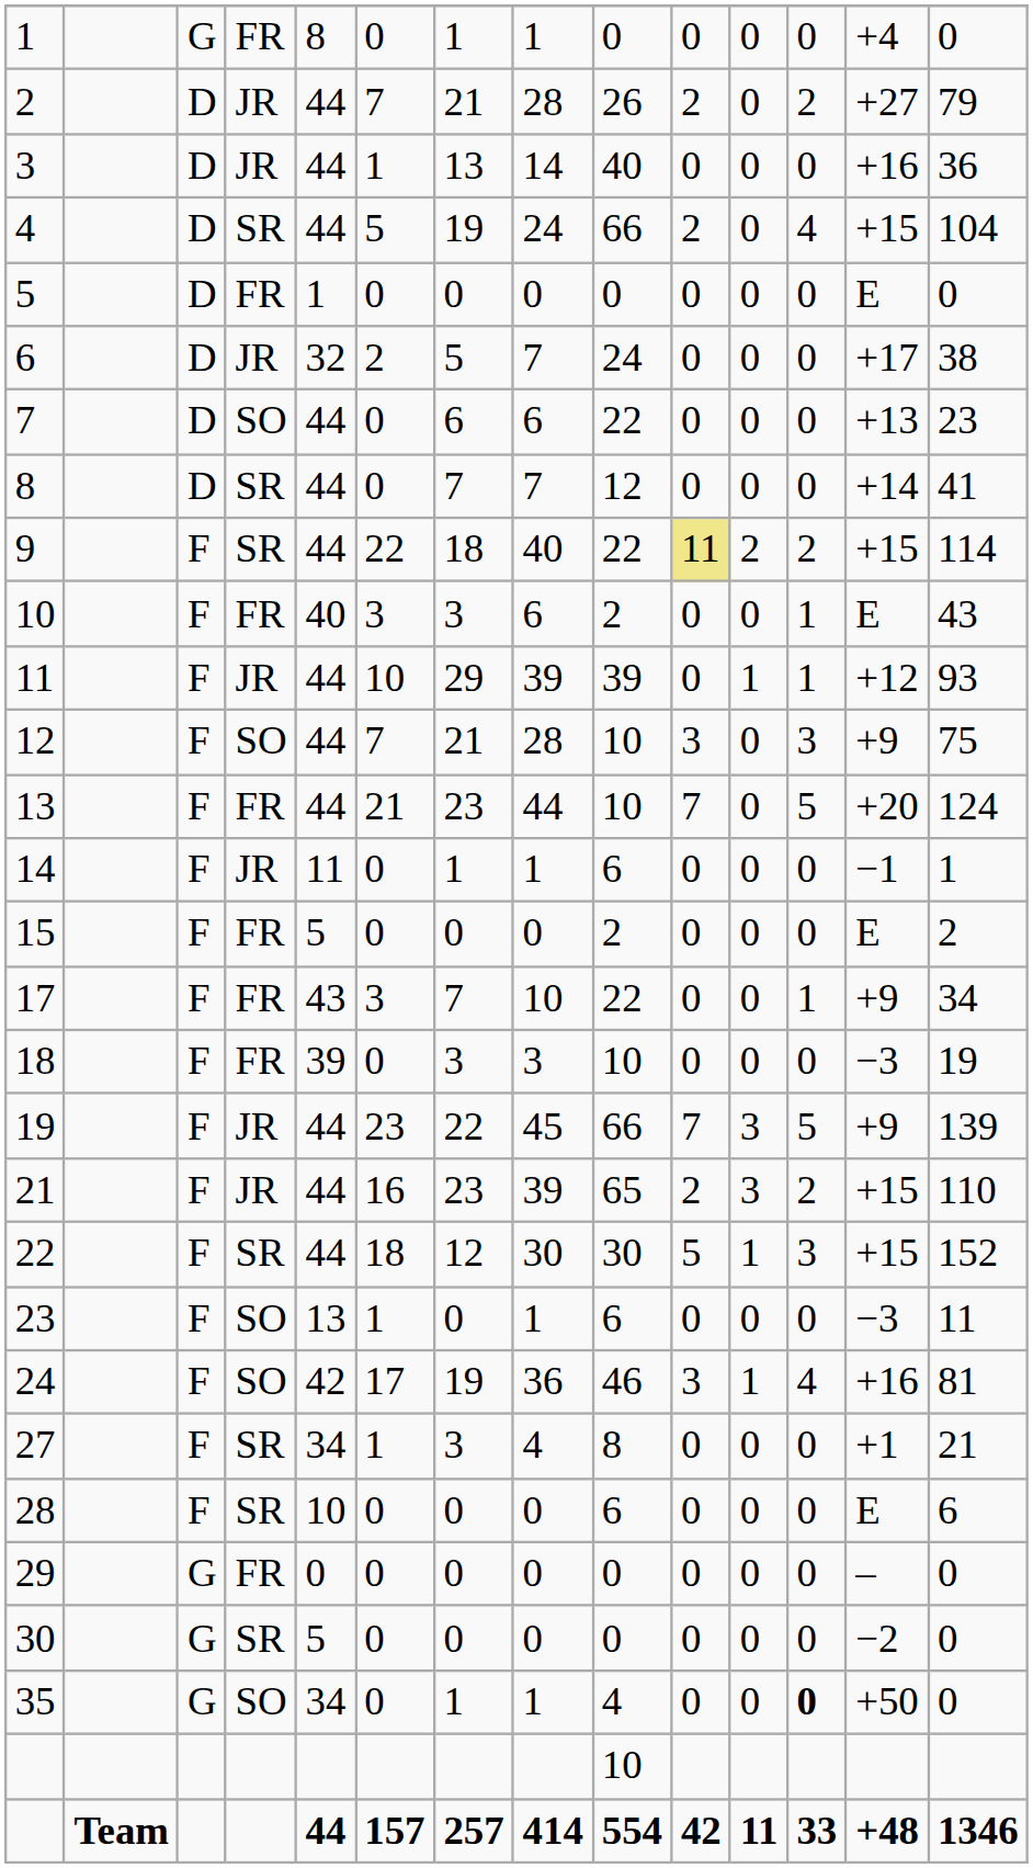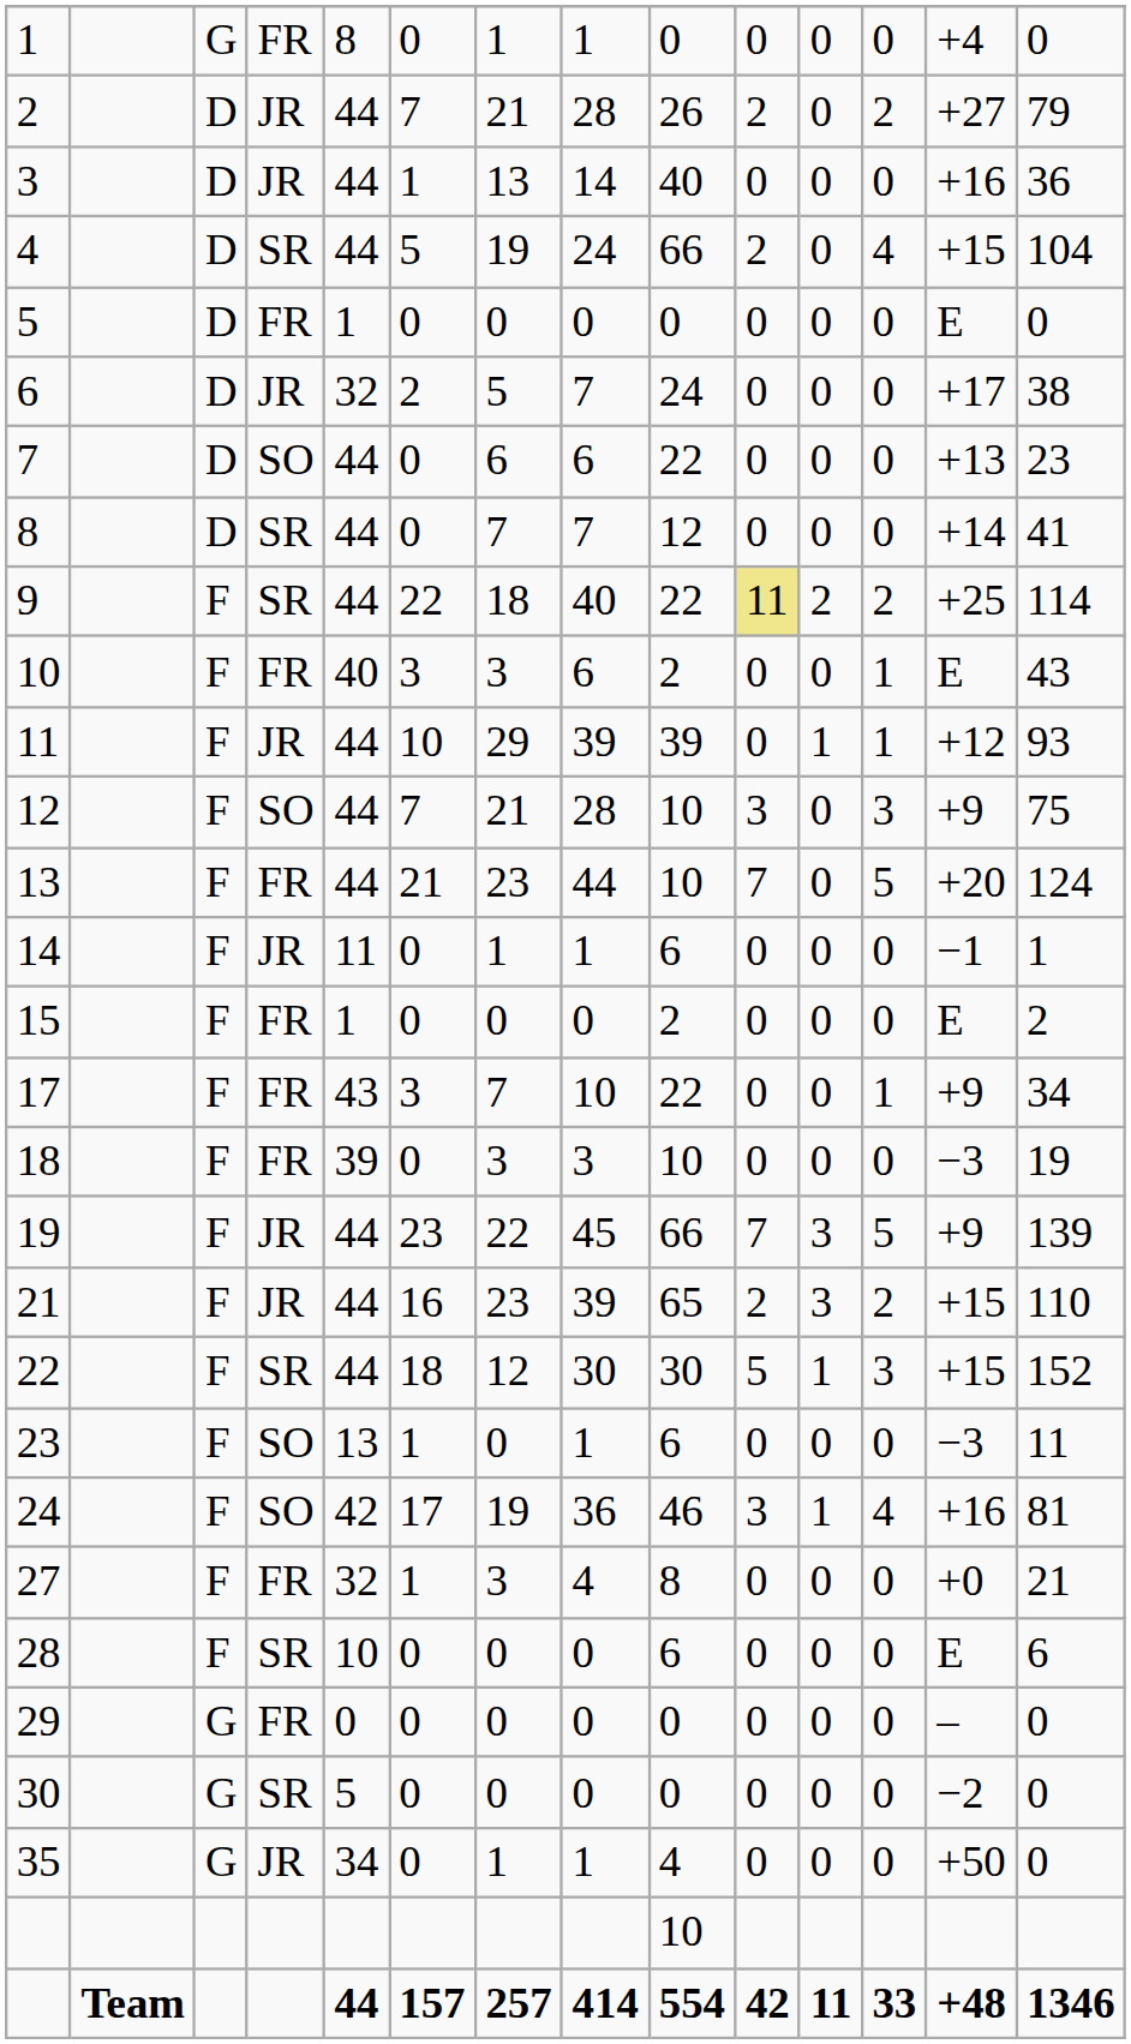9 | column 13: +15 -> +25
15 | column 5: 5 -> 1
27 | column 4: SR -> FR
27 | column 5: 34 -> 32
27 | column 13: +1 -> +0
35 | column 4: SO -> JR
35 | column 12: bold -> normal
